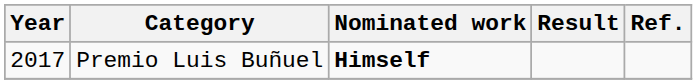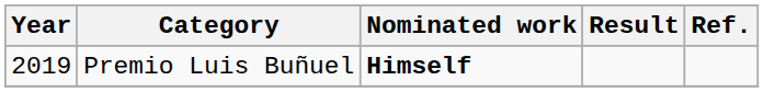Premio Luis Buñuel | Year: 2017 -> 2019
